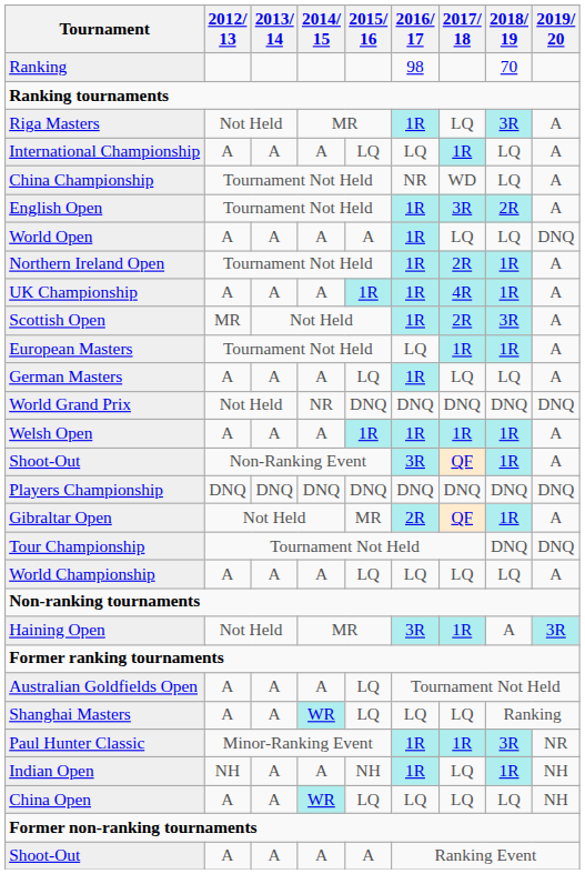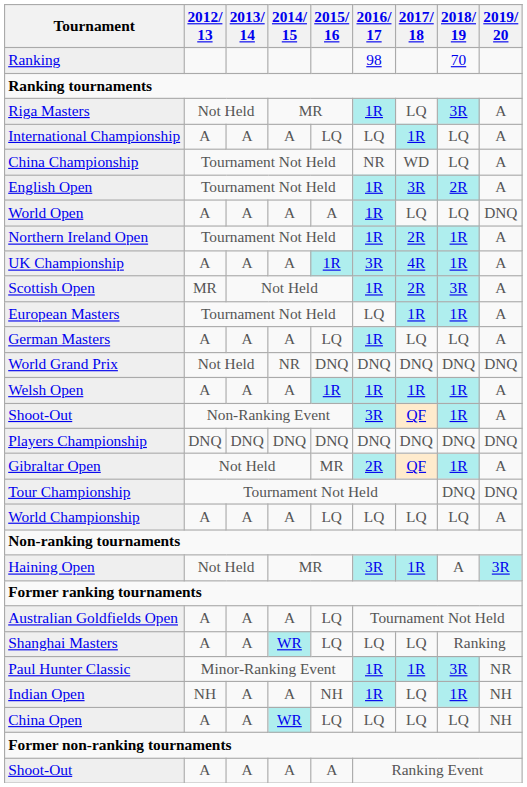UK Championship | 2016/ 17: 1R -> 3R
